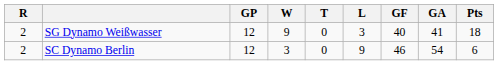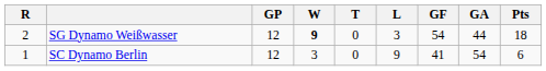SG Dynamo Weißwasser | W: normal -> bold
SG Dynamo Weißwasser | GF: 40 -> 54
SG Dynamo Weißwasser | GA: 41 -> 44
SC Dynamo Berlin | R: 2 -> 1
SC Dynamo Berlin | GF: 46 -> 41
